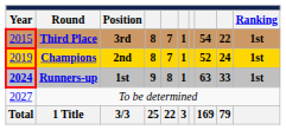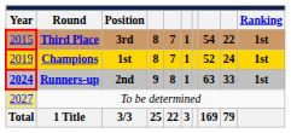Champions | Position: 2nd -> 1st
Runners-up | Position: 1st -> 2nd
To be determined | Year: no background -> khaki background
